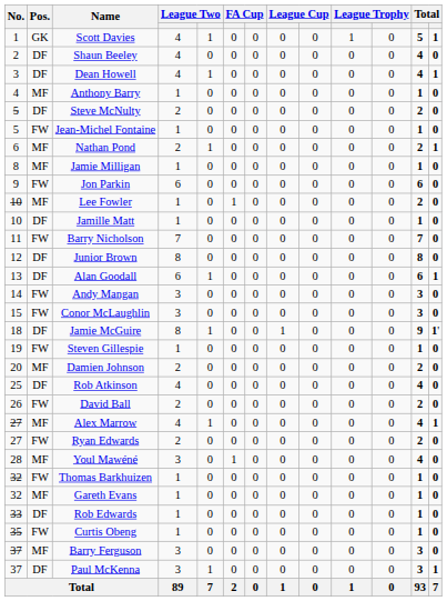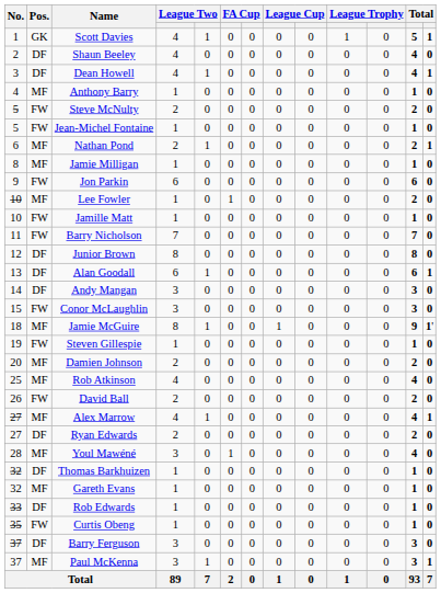Steve McNulty | Pos.: DF -> FW
Jamille Matt | Pos.: DF -> FW
Andy Mangan | Pos.: FW -> DF
Jamie McGuire | Pos.: DF -> MF
Rob Atkinson | Pos.: DF -> MF
Ryan Edwards | Pos.: FW -> DF
Thomas Barkhuizen | Pos.: FW -> DF
Barry Ferguson | Pos.: MF -> DF
Paul McKenna | Pos.: DF -> MF
